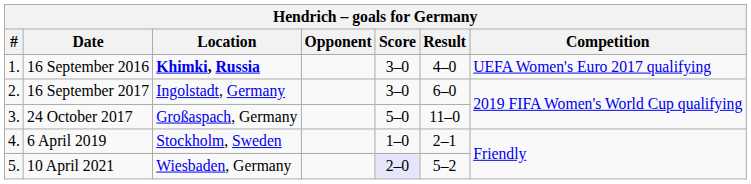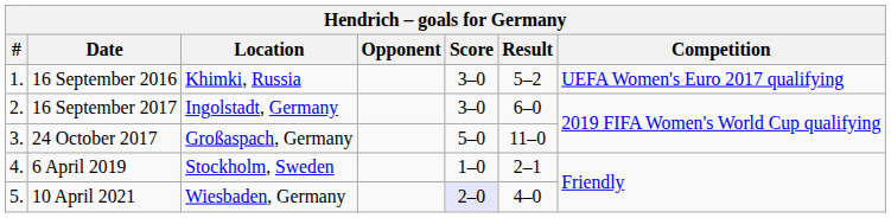16 September 2016 | Location: bold -> normal
16 September 2016 | Result: 4–0 -> 5–2
10 April 2021 | Result: 5–2 -> 4–0
